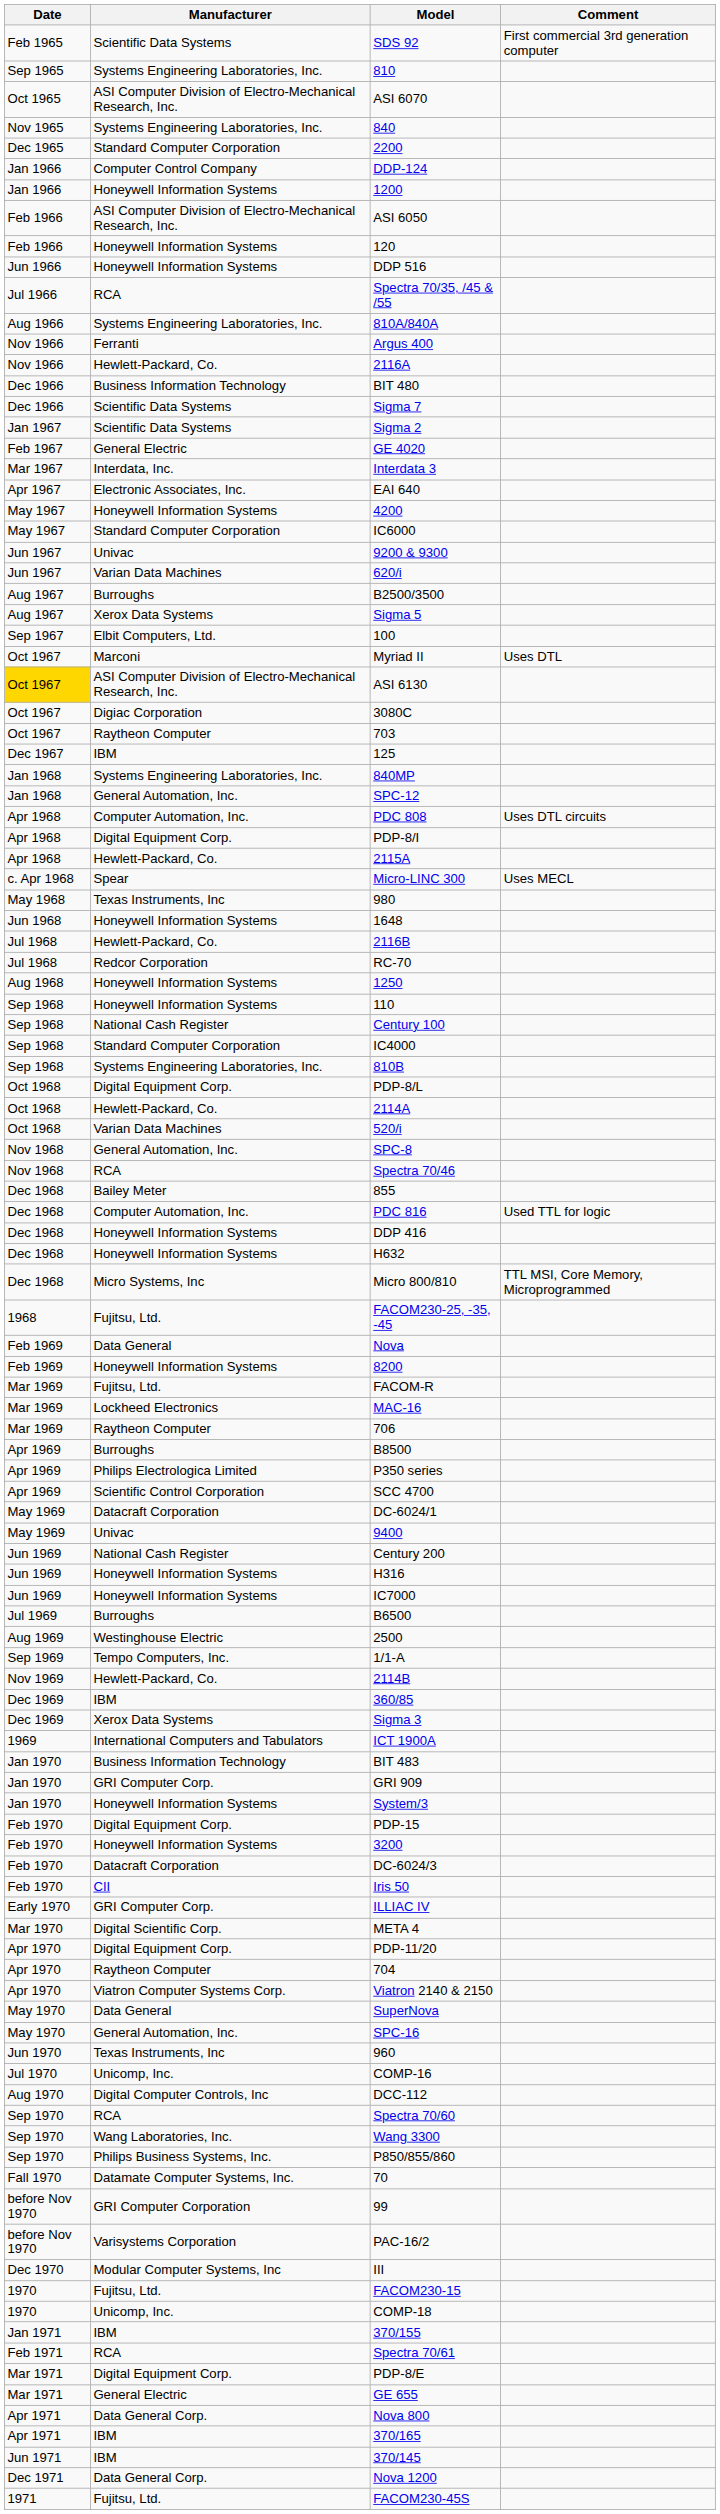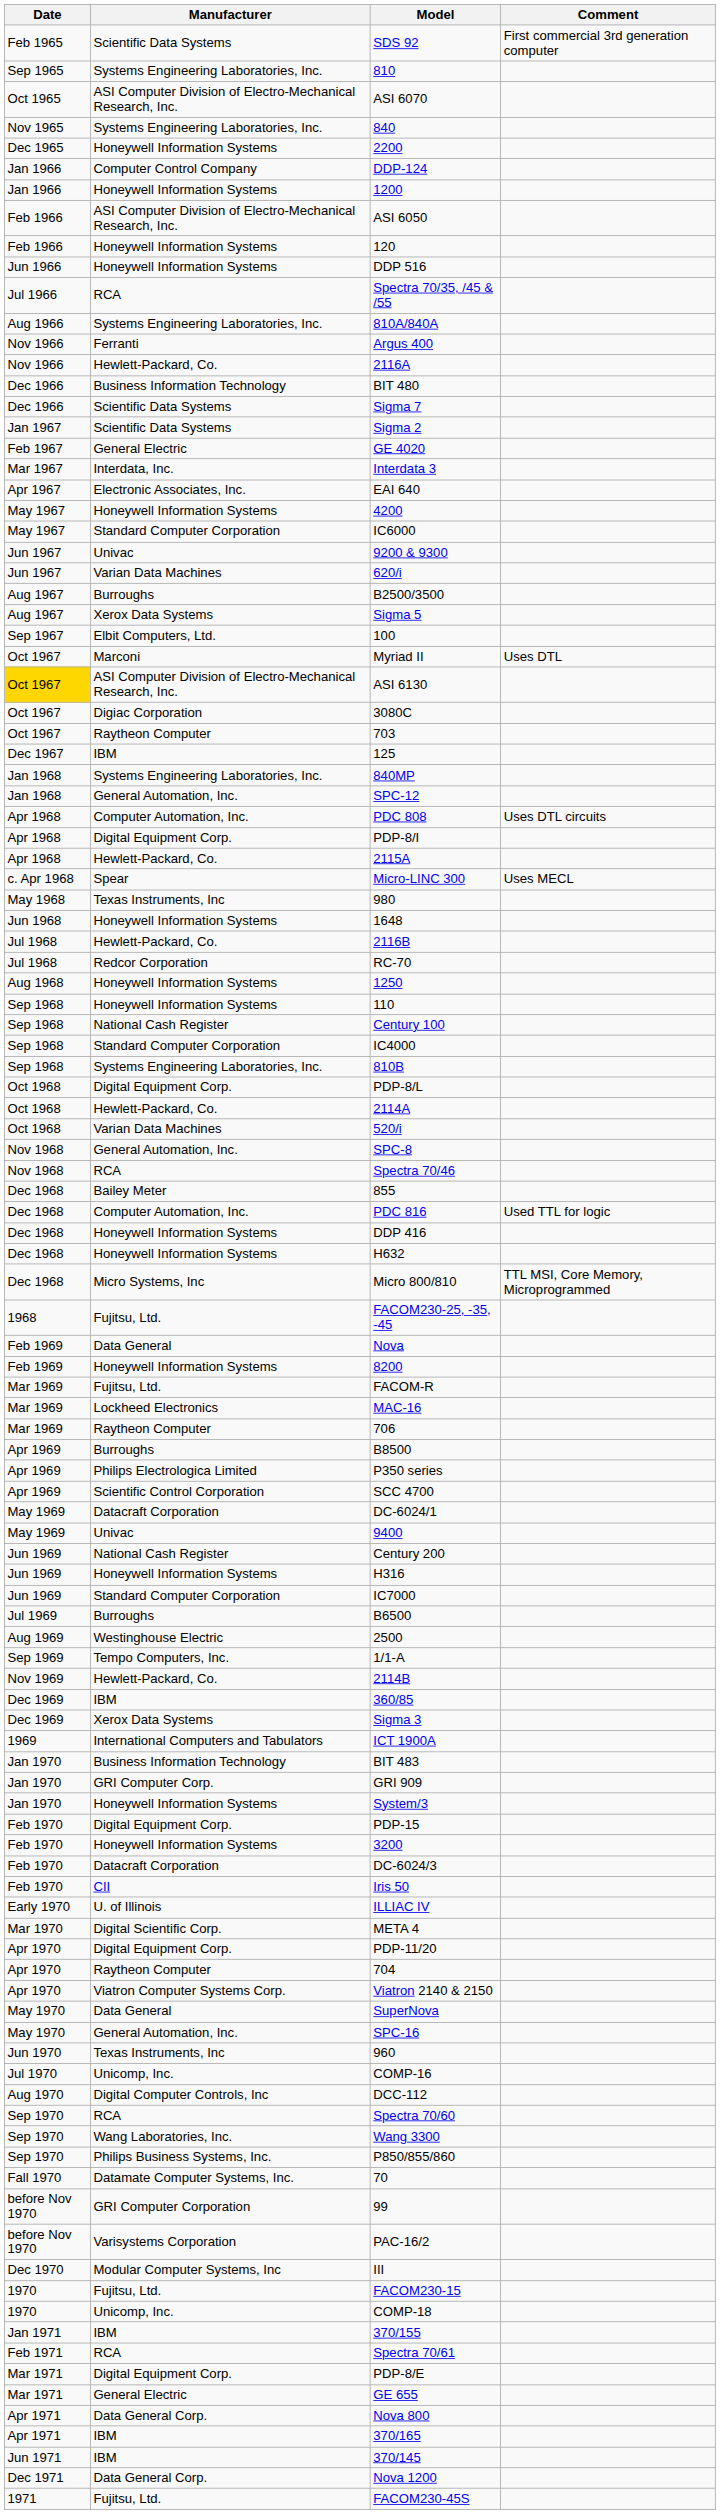2200 | Manufacturer: Standard Computer Corporation -> Honeywell Information Systems
IC7000 | Manufacturer: Honeywell Information Systems -> Standard Computer Corporation
ILLIAC IV | Manufacturer: GRI Computer Corp. -> U. of Illinois
